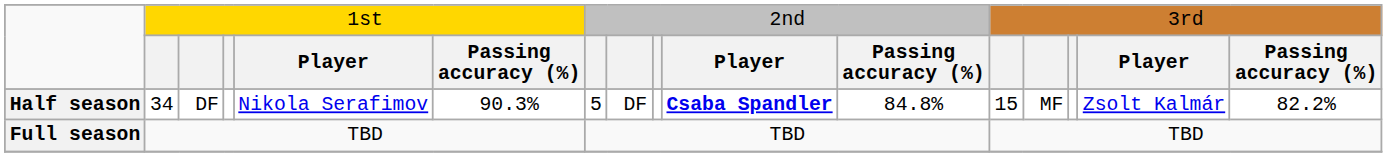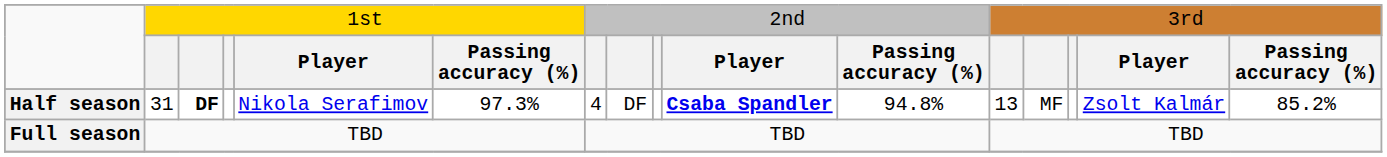Half season | column 2: 34 -> 31
Half season | column 3: normal -> bold
Half season | column 6: 90.3% -> 97.3%
Half season | column 7: 5 -> 4
Half season | column 11: 84.8% -> 94.8%
Half season | column 12: 15 -> 13
Half season | column 16: 82.2% -> 85.2%
